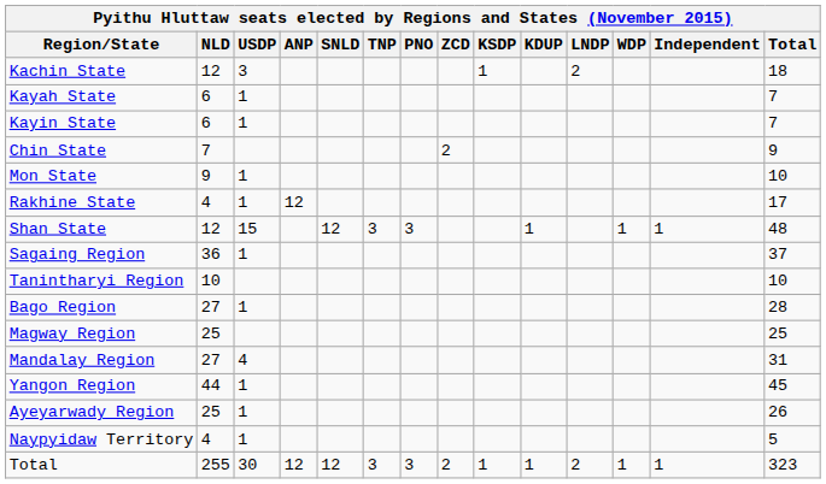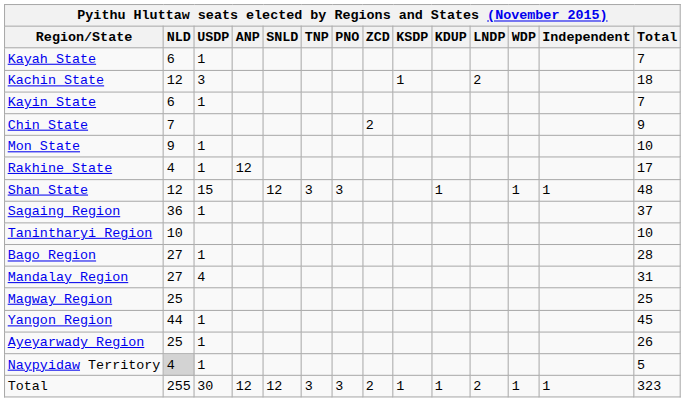rows swapped: Kachin State <-> Kayah State
rows swapped: Magway Region <-> Mandalay Region
Naypyidaw Territory | NLD: no background -> lightgrey background
